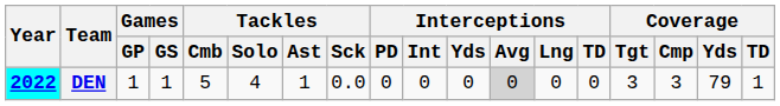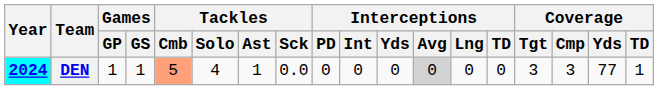DEN | Year: 2022 -> 2024
DEN | Tackles / Cmb: no background -> lightsalmon background
DEN | Coverage / Yds: 79 -> 77
